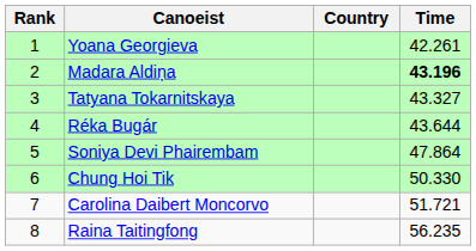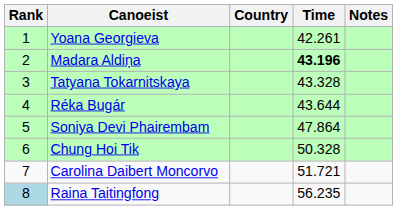+ column: Notes
Tatyana Tokarnitskaya | Time: 43.327 -> 43.328
Chung Hoi Tik | Time: 50.330 -> 50.328
Raina Taitingfong | Rank: no background -> lightblue background
